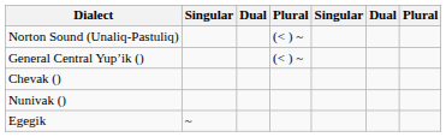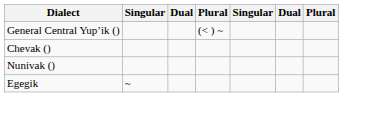- row: Norton Sound (Unaliq-Pastuliq) | (< ) ~
